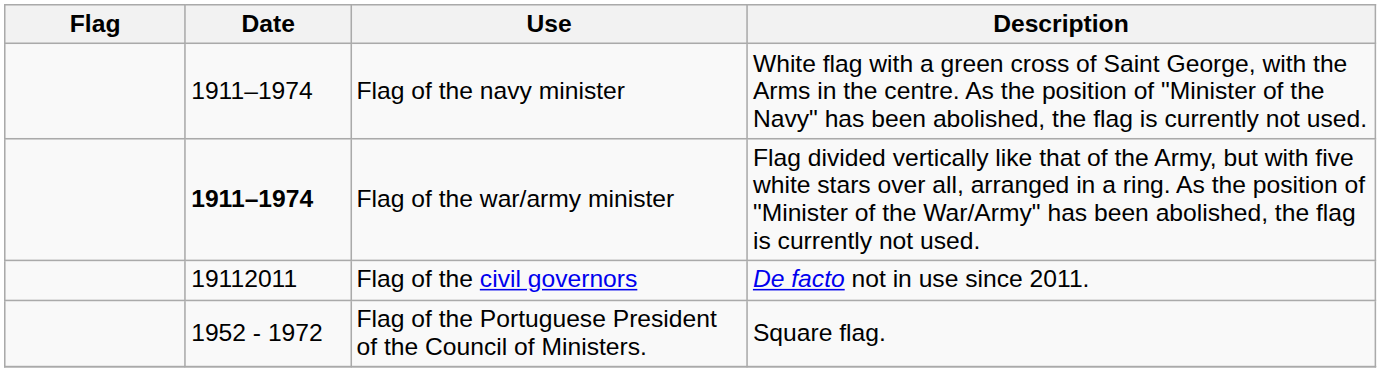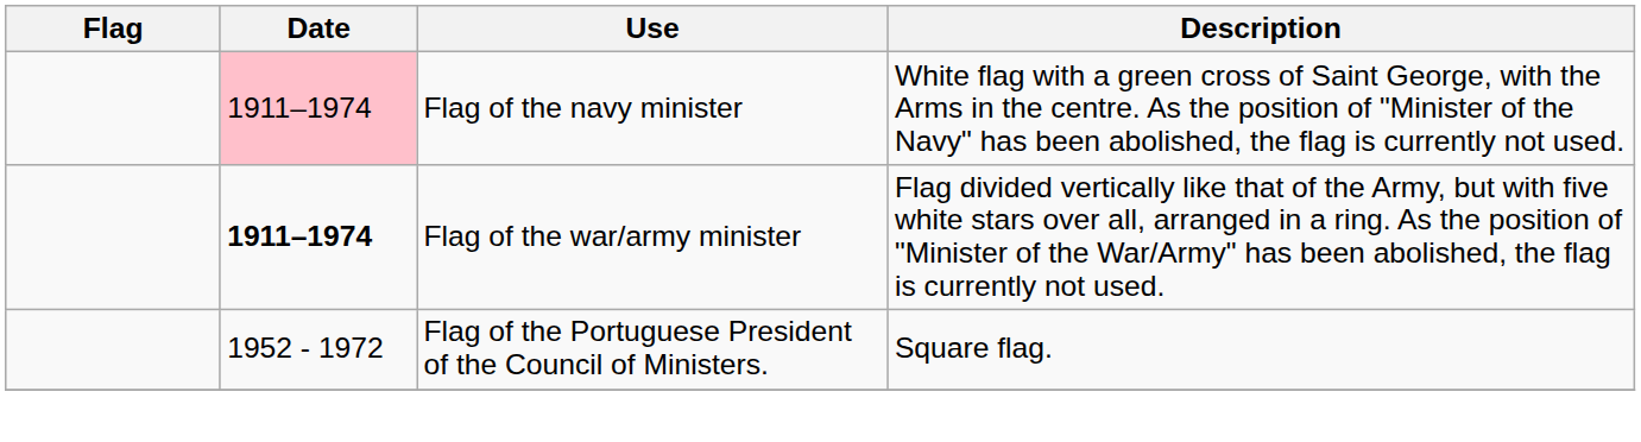Flag of the navy minister | Date: no background -> pink background
- row: 19112011 | Flag of the civil governors | De facto not in use since 2011.
